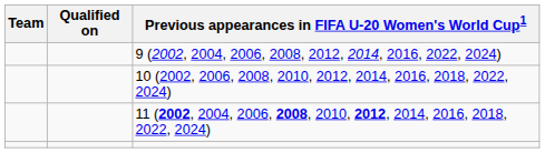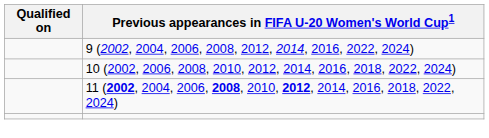- column: Team
